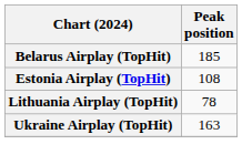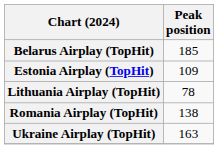Estonia Airplay (TopHit) | Peak position: 108 -> 109
+ row: Romania Airplay (TopHit) | 138
